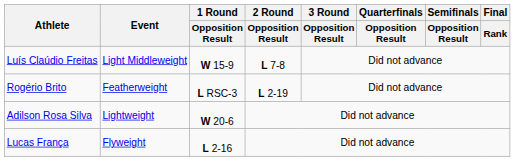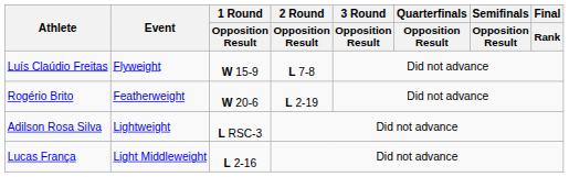Luís Claúdio Freitas | Event: Light Middleweight -> Flyweight
Rogério Brito | 1 Round / Opposition Result: L RSC-3 -> W 20-6
Adilson Rosa Silva | 1 Round / Opposition Result: W 20-6 -> L RSC-3
Lucas França | Event: Flyweight -> Light Middleweight
